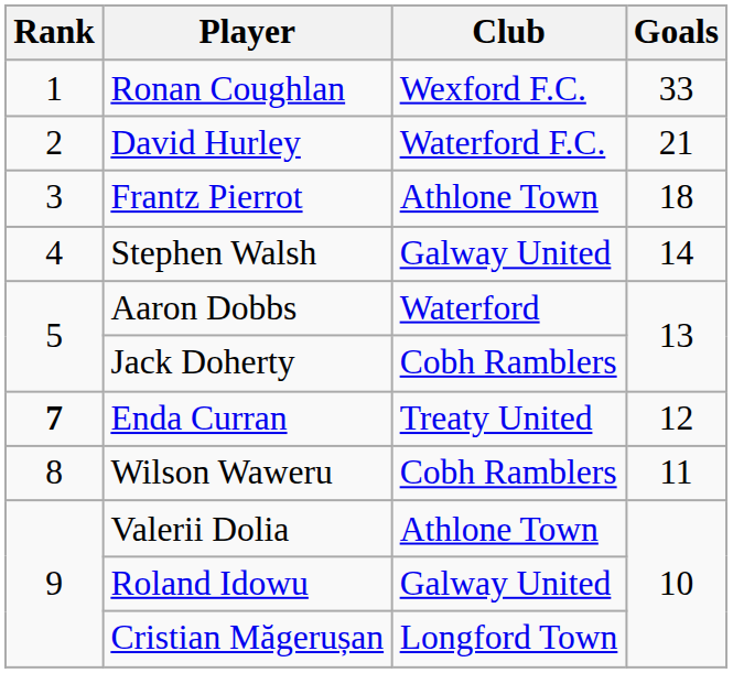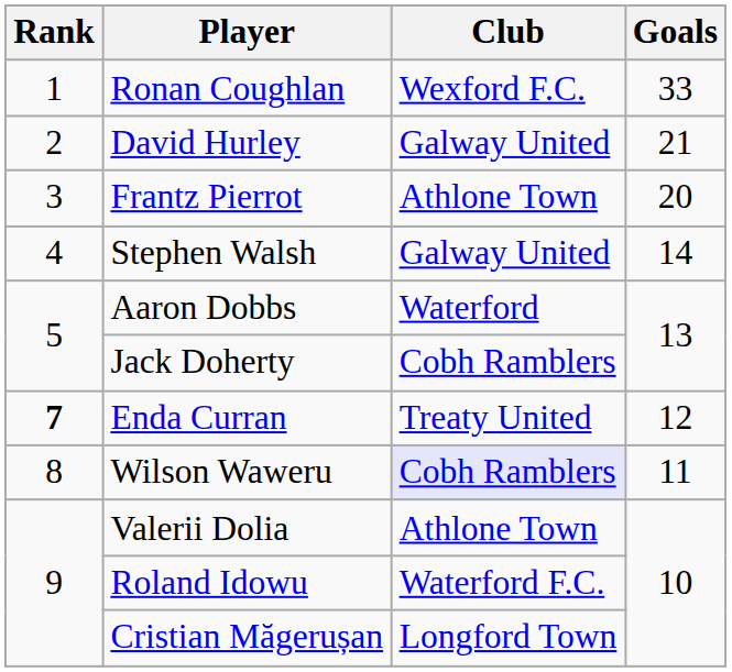David Hurley | Club: Waterford F.C. -> Galway United
Frantz Pierrot | Goals: 18 -> 20
Wilson Waweru | Club: no background -> lavender background
Roland Idowu | Club: Galway United -> Waterford F.C.
